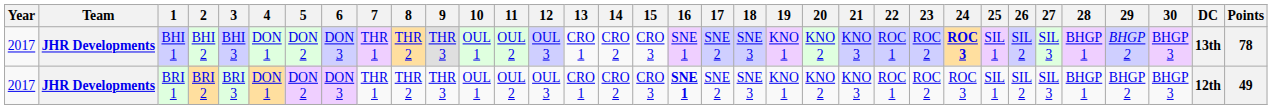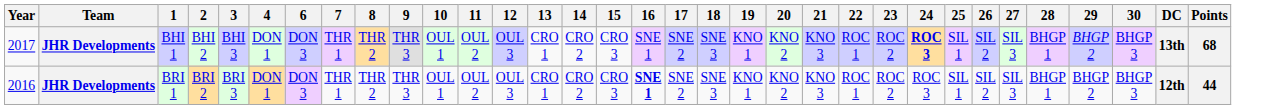- column: 5 | DON 2 | DON 2
BHI 1 | Points: 78 -> 68
BRI 1 | Year: 2017 -> 2016
BRI 1 | Points: 49 -> 44
